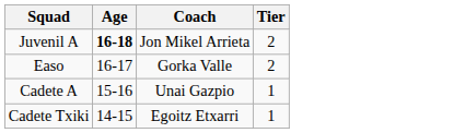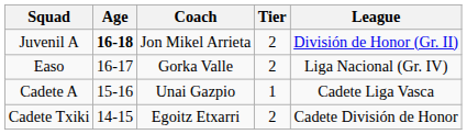+ column: League | División de Honor (Gr. II) | Liga Nacional (Gr. IV) | Cadete Liga Vasca | Cadete División de Honor
Cadete Txiki | Tier: 1 -> 2
